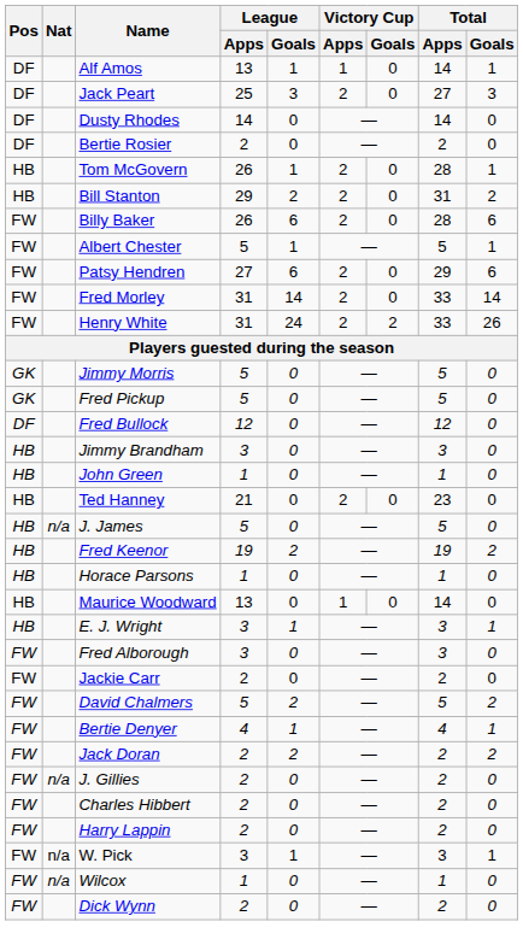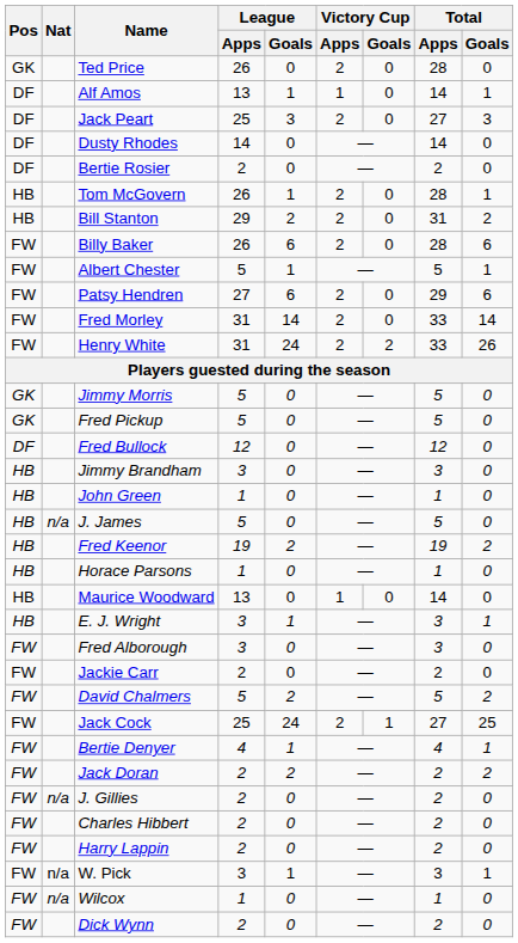+ row: GK | Ted Price | 26 | 0 | 2 | 0 | 28 | 0
- row: HB | Ted Hanney | 21 | 0 | 2 | 0 | 23 | 0
+ row: FW | Jack Cock | 25 | 24 | 2 | 1 | 27 | 25
